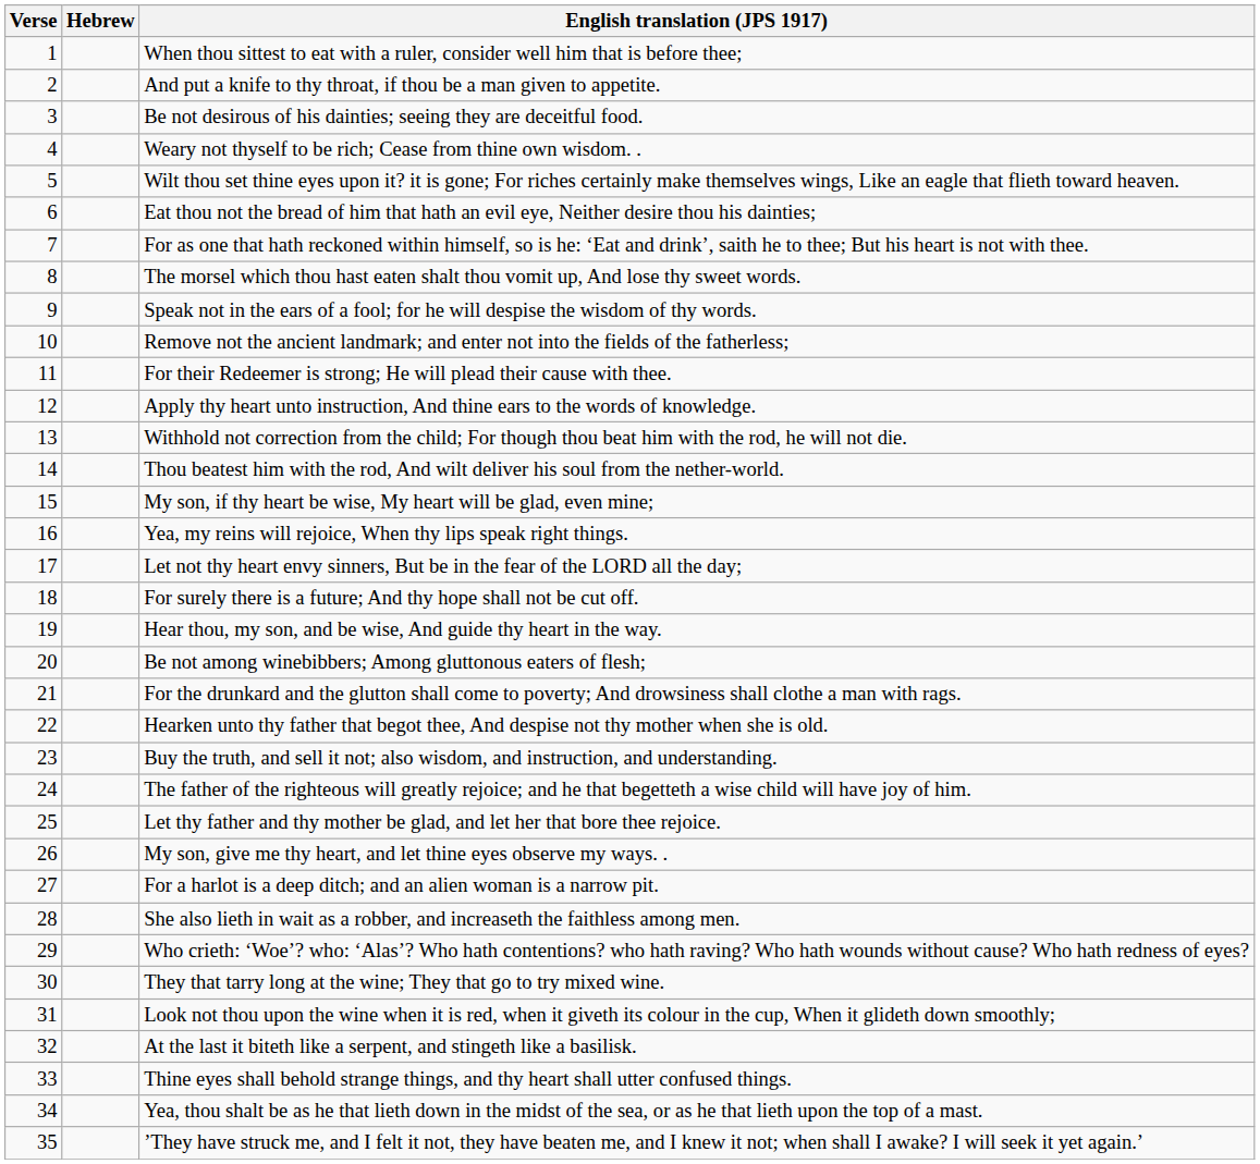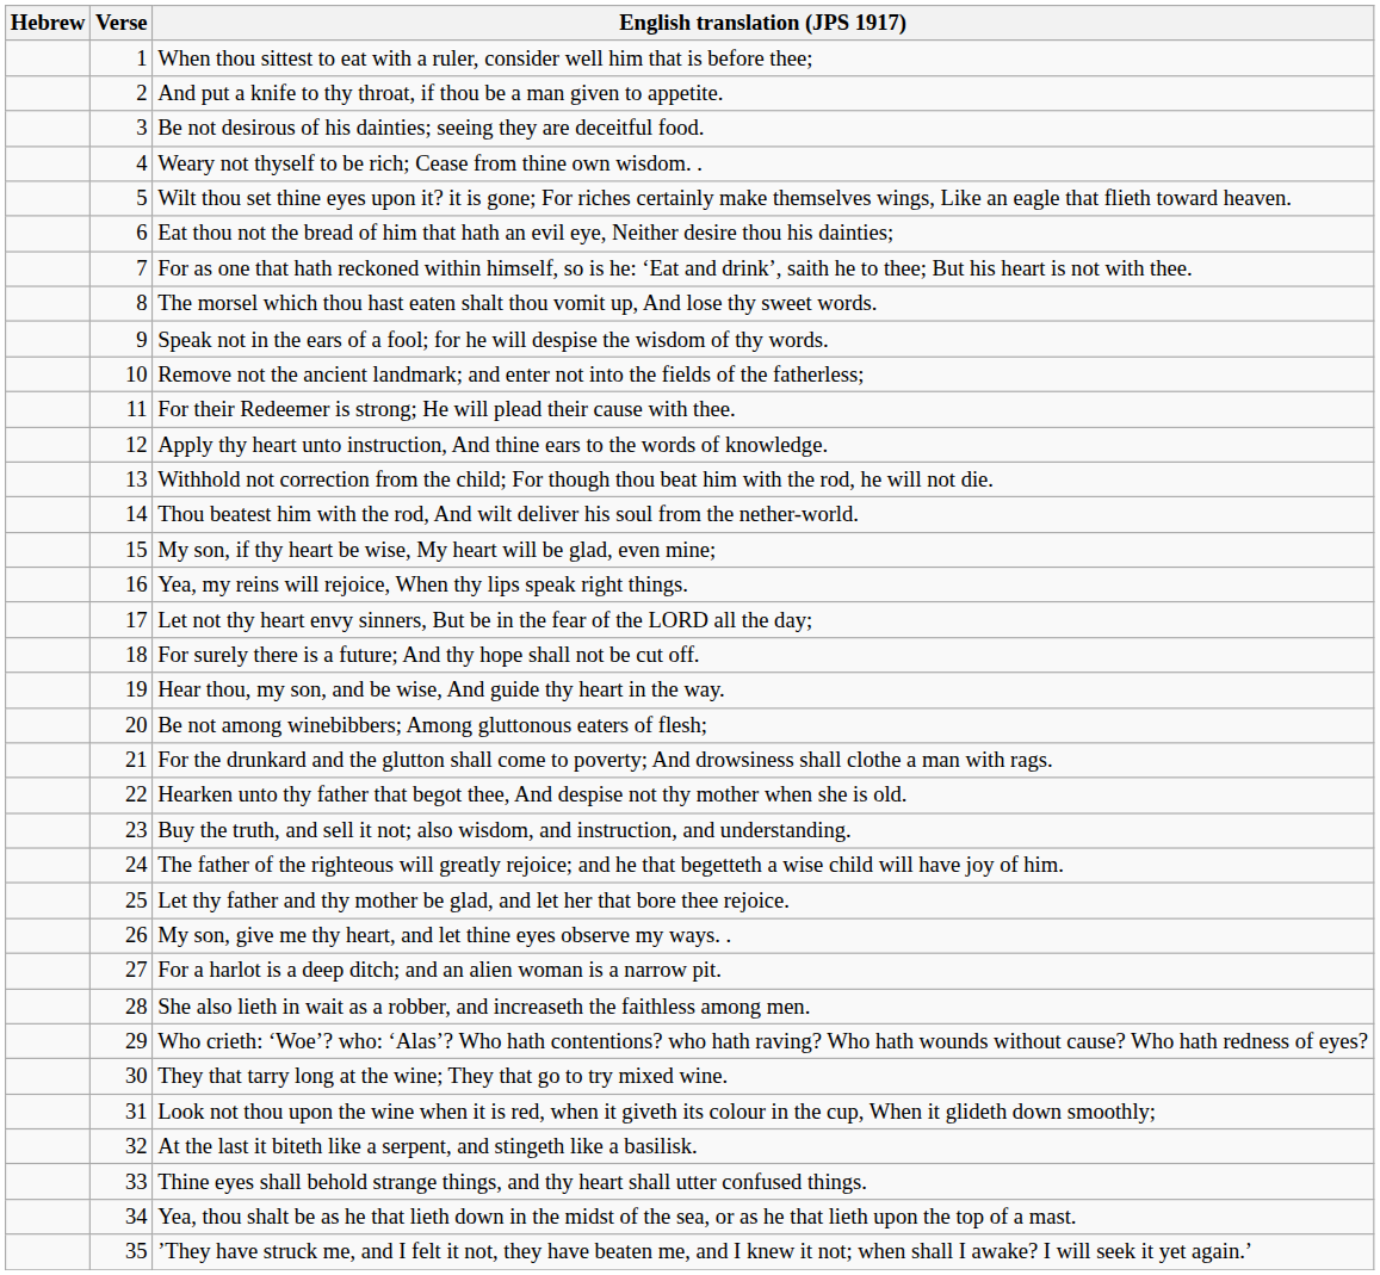columns swapped: Verse <-> Hebrew
